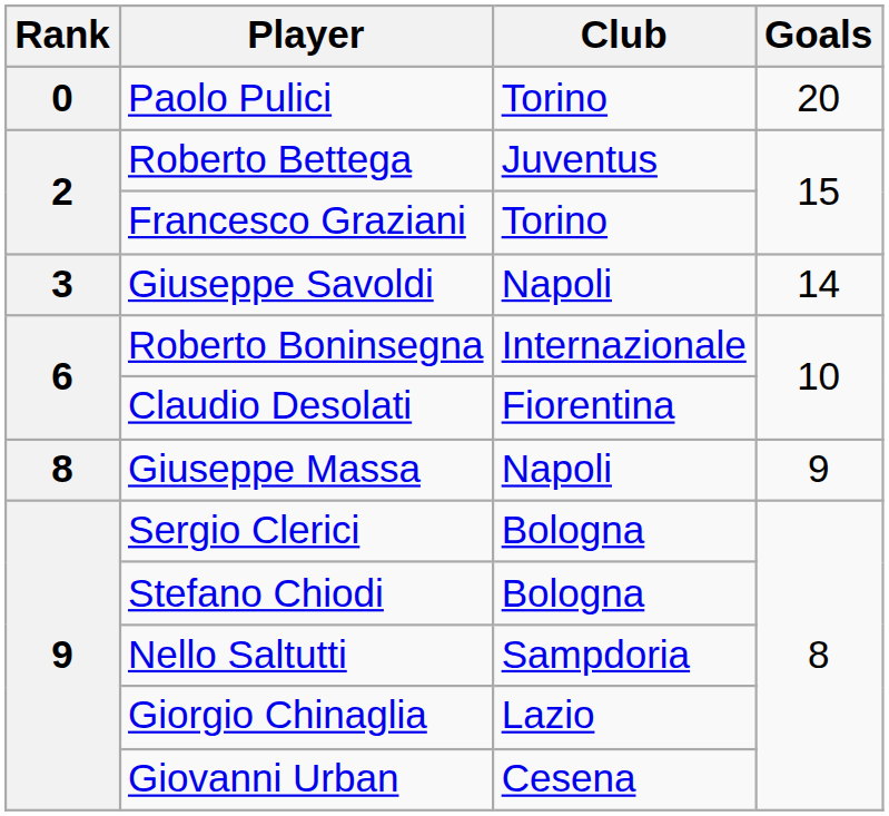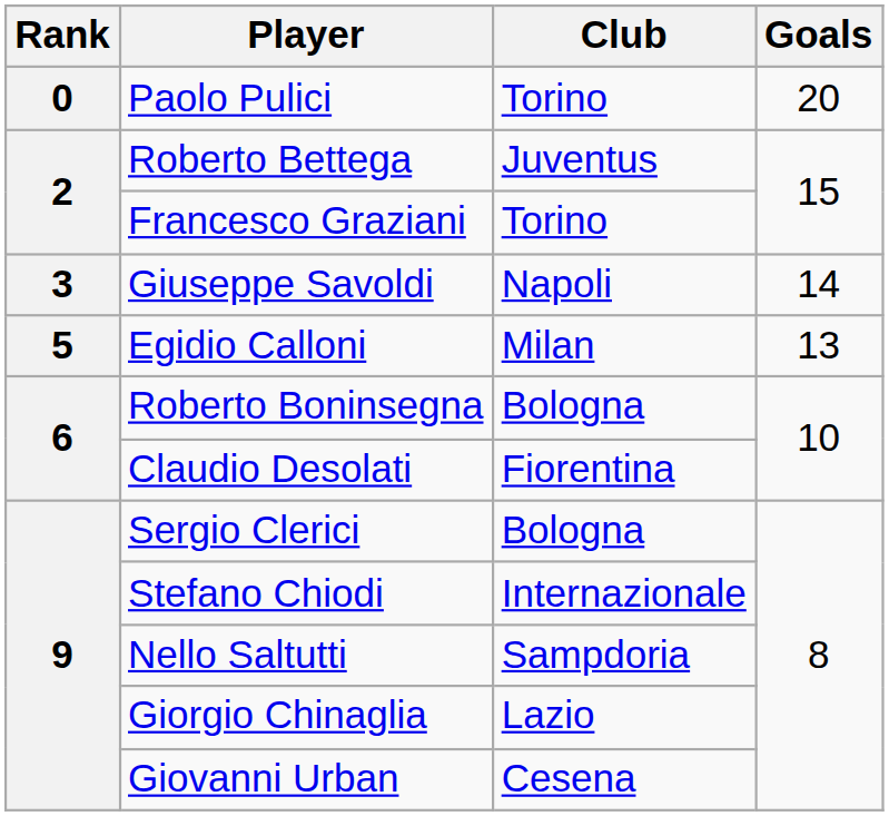+ row: 5 | Egidio Calloni | Milan | 13
Roberto Boninsegna | Club: Internazionale -> Bologna
- row: 8 | Giuseppe Massa | Napoli | 9
Stefano Chiodi | Club: Bologna -> Internazionale
